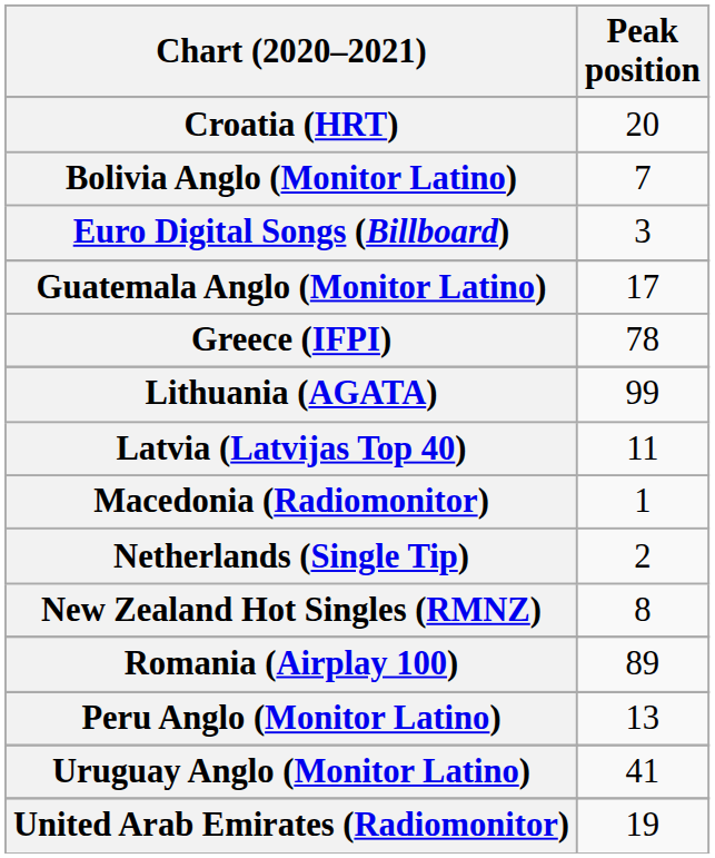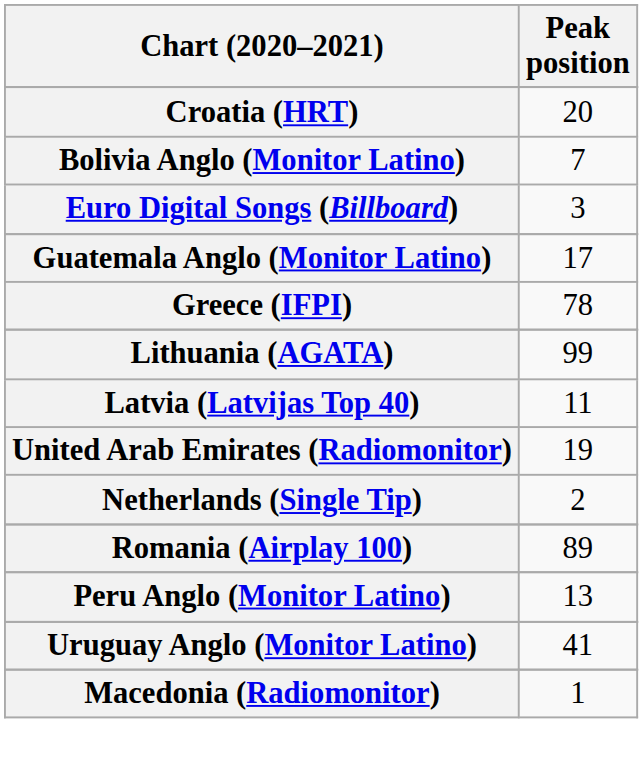rows swapped: Macedonia (Radiomonitor) <-> United Arab Emirates (Radiomonitor)
- row: New Zealand Hot Singles (RMNZ) | 8
